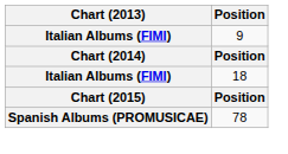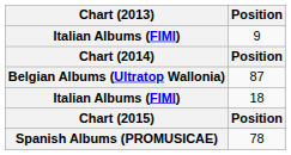+ row: Belgian Albums (Ultratop Wallonia) | 87
